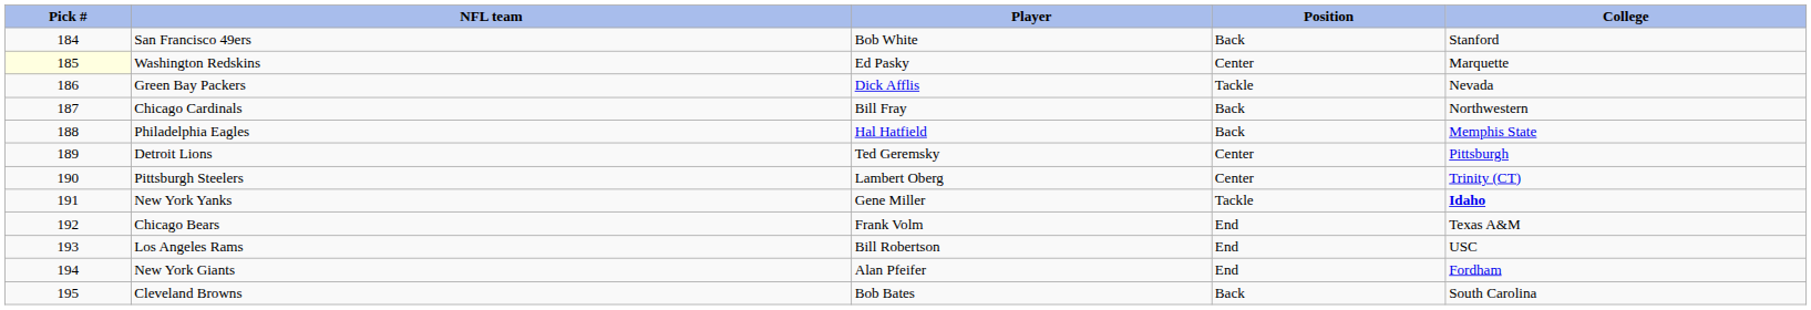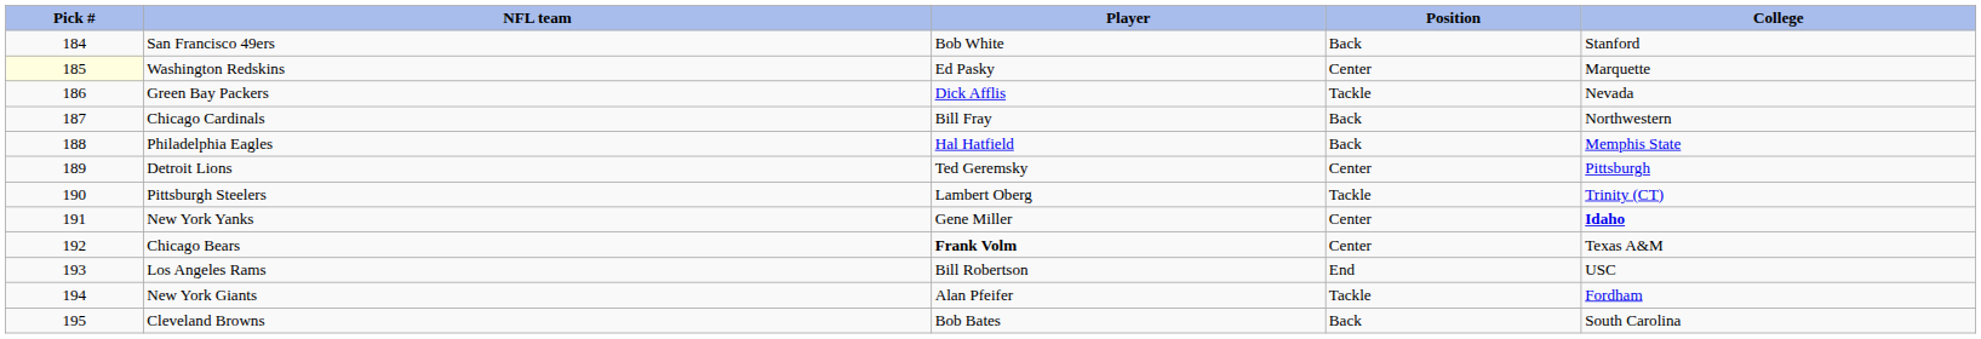Pittsburgh Steelers | Position: Center -> Tackle
New York Yanks | Position: Tackle -> Center
Chicago Bears | Player: normal -> bold
Chicago Bears | Position: End -> Center
New York Giants | Position: End -> Tackle
